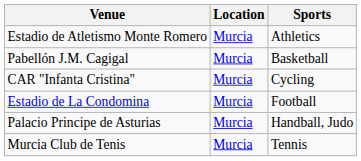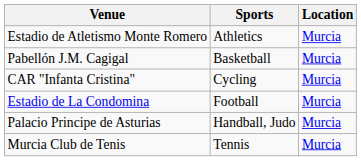columns swapped: Location <-> Sports
